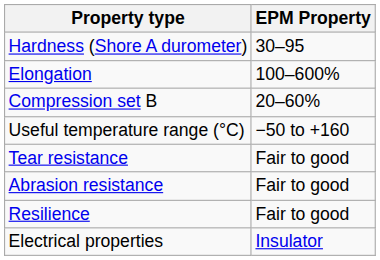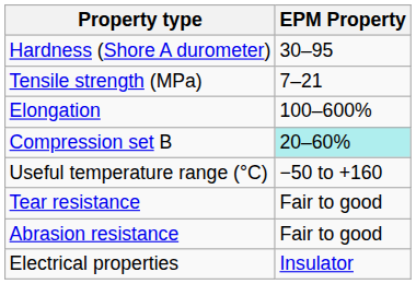+ row: Tensile strength (MPa) | 7–21
Compression set B | EPM Property: no background -> paleturquoise background
- row: Resilience | Fair to good
